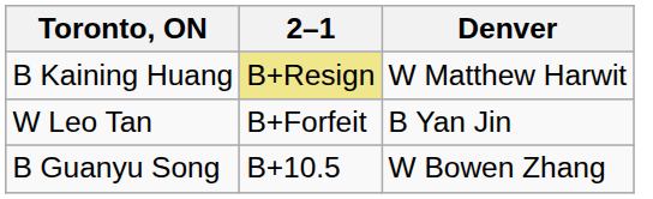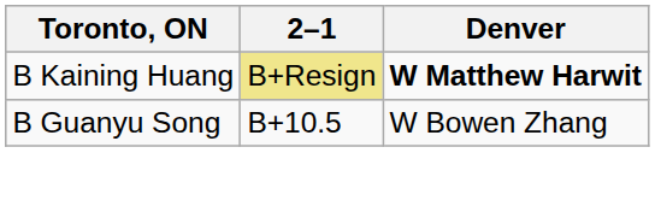B Kaining Huang | Denver: normal -> bold
- row: W Leo Tan | B+Forfeit | B Yan Jin
